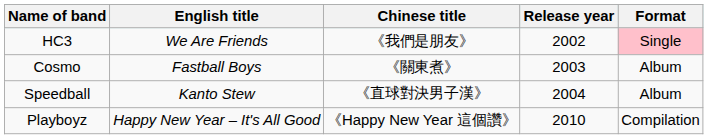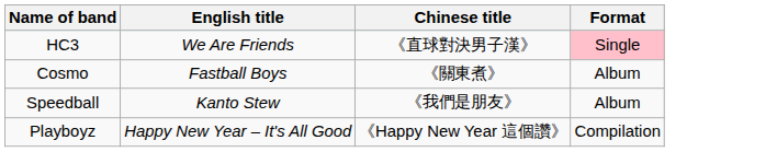- column: Release year | 2002 | 2003 | 2004 | 2010
HC3 | Chinese title: 《我們是朋友》 -> 《直球對決男子漢》
Speedball | Chinese title: 《直球對決男子漢》 -> 《我們是朋友》
